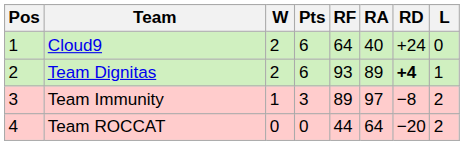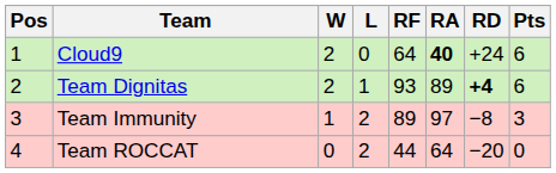columns swapped: L <-> Pts
Cloud9 | RA: normal -> bold
